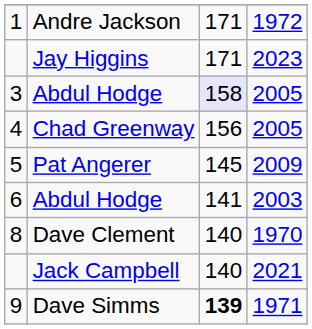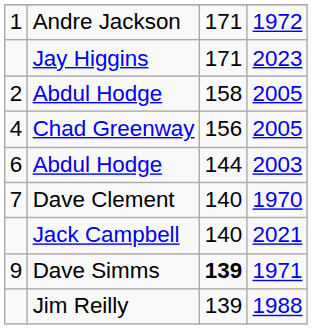Abdul Hodge / 2005 | column 1: 3 -> 2
Abdul Hodge / 2005 | column 3: lavender background -> no background
- row: 5 | Pat Angerer | 145 | 2009
Abdul Hodge / 2003 | column 3: 141 -> 144
Dave Clement | column 1: 8 -> 7
+ row: Jim Reilly | 139 | 1988
